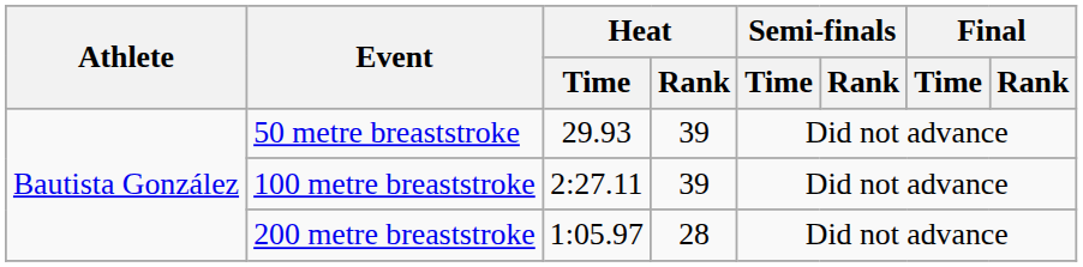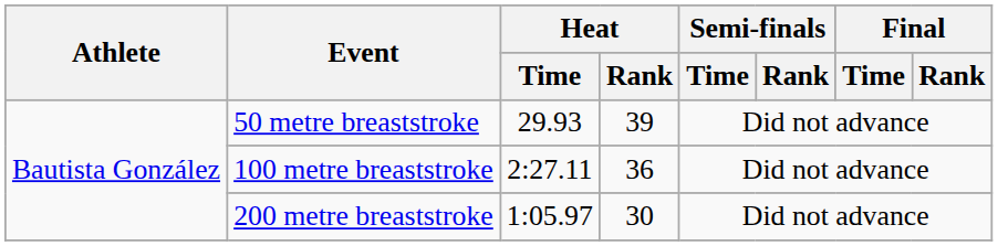100 metre breaststroke | Heat / Rank: 39 -> 36
200 metre breaststroke | Heat / Rank: 28 -> 30
